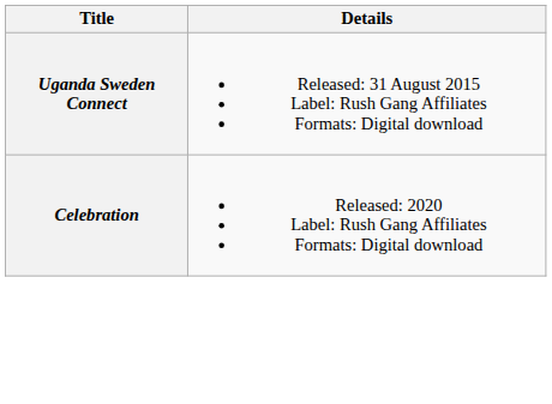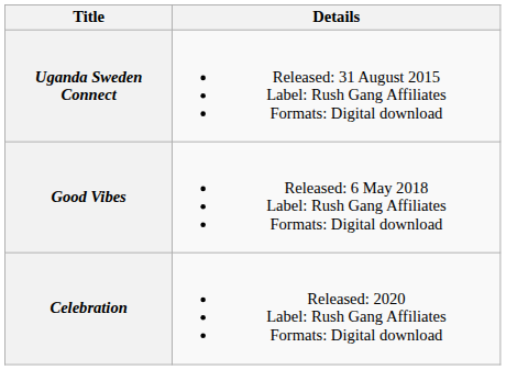+ row: Good Vibes | Released: 6 May 2018 Label: Rush Gang Affiliates Formats: Digital download
